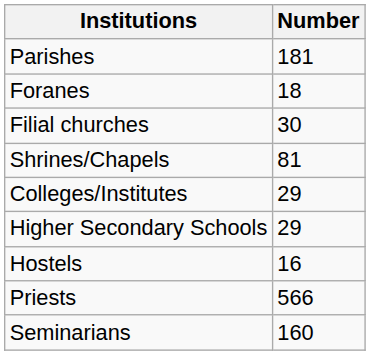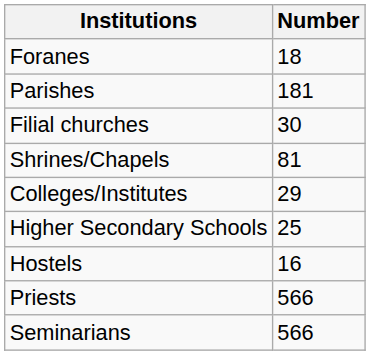rows swapped: Foranes <-> Parishes
Higher Secondary Schools | Number: 29 -> 25
Seminarians | Number: 160 -> 566
